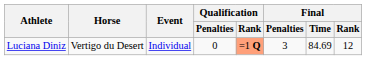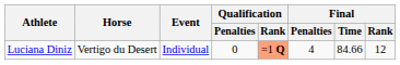Luciana Diniz | Final / Penalties: 3 -> 4
Luciana Diniz | Final / Time: 84.69 -> 84.66
